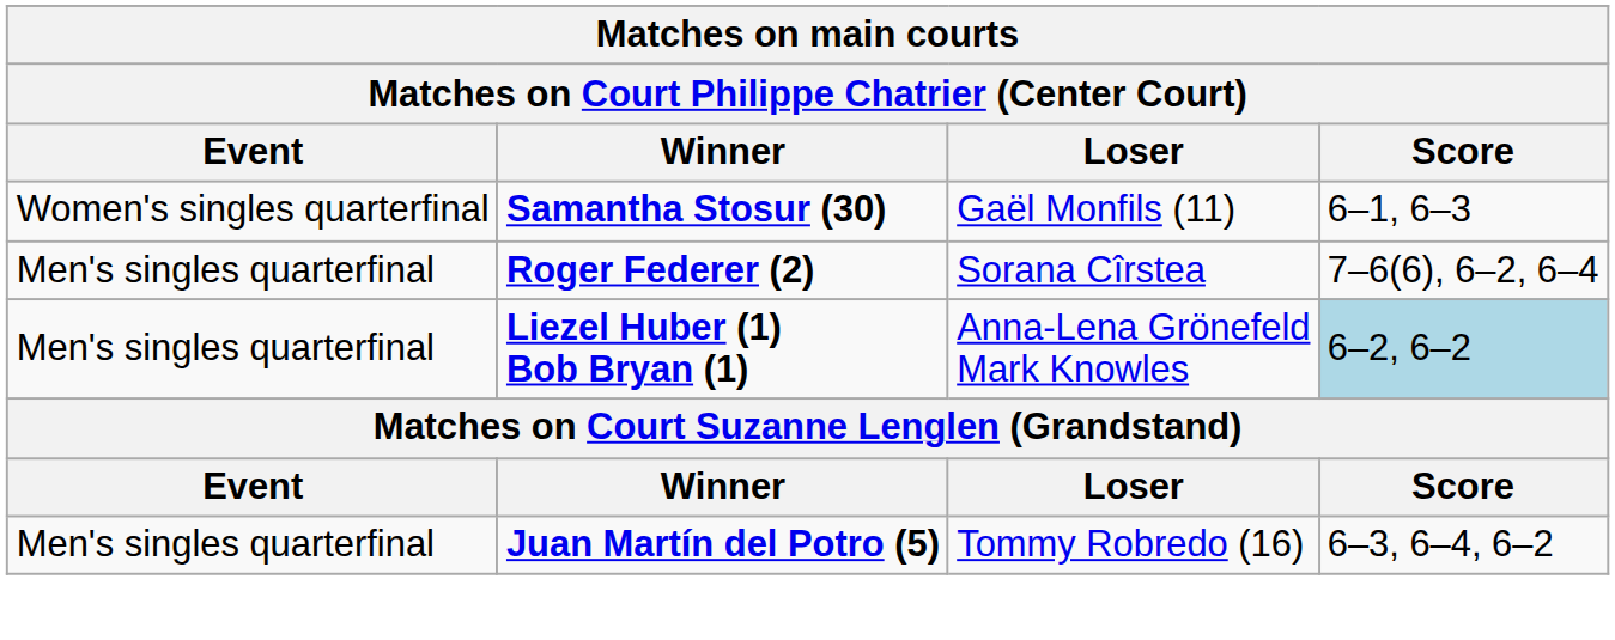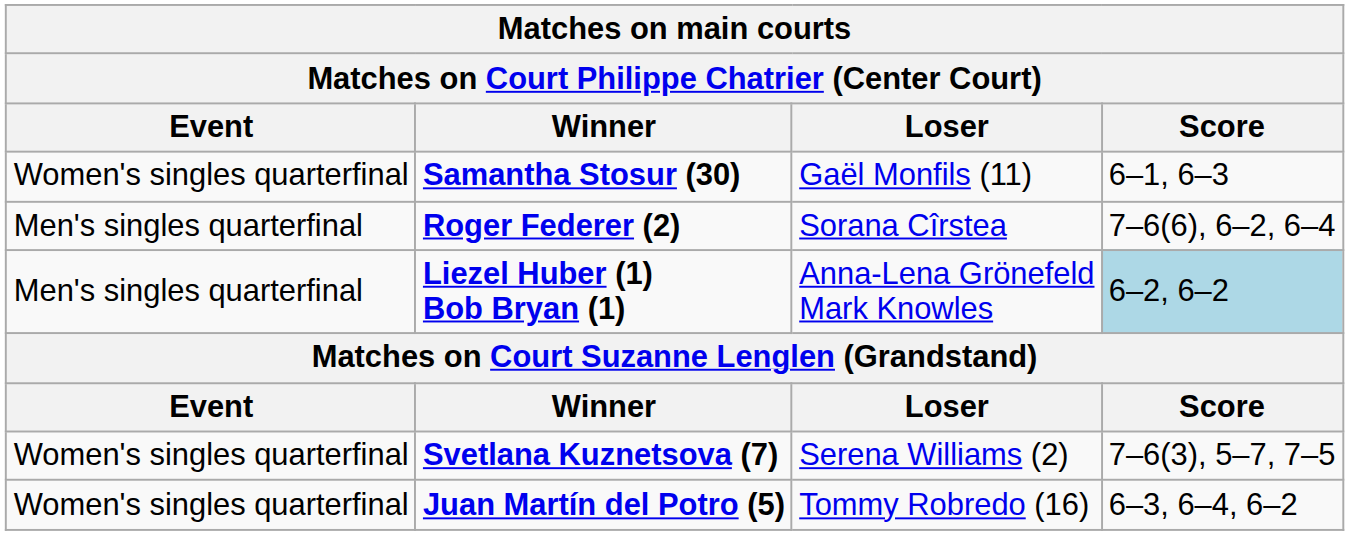+ row: Women's singles quarterfinal | Svetlana Kuznetsova (7) | Serena Williams (2) | 7–6(3), 5–7, 7–5
Juan Martín del Potro (5) | Event: Men's singles quarterfinal -> Women's singles quarterfinal
